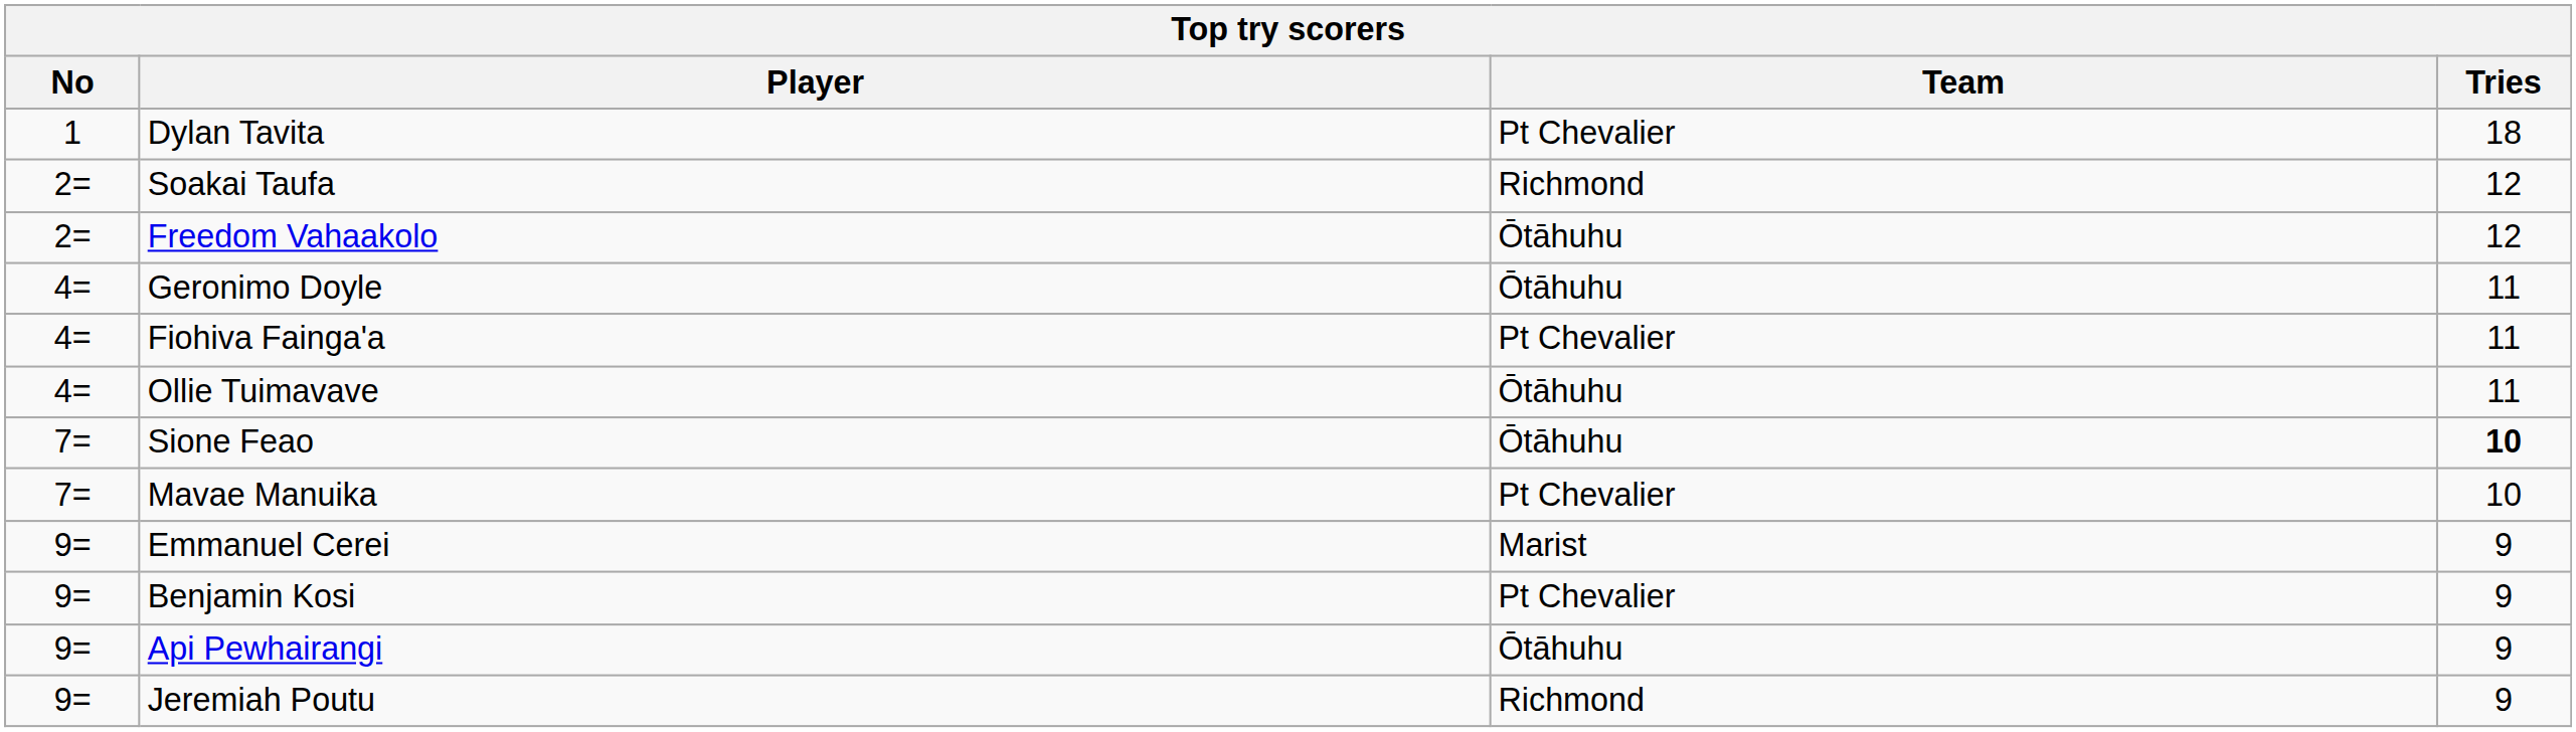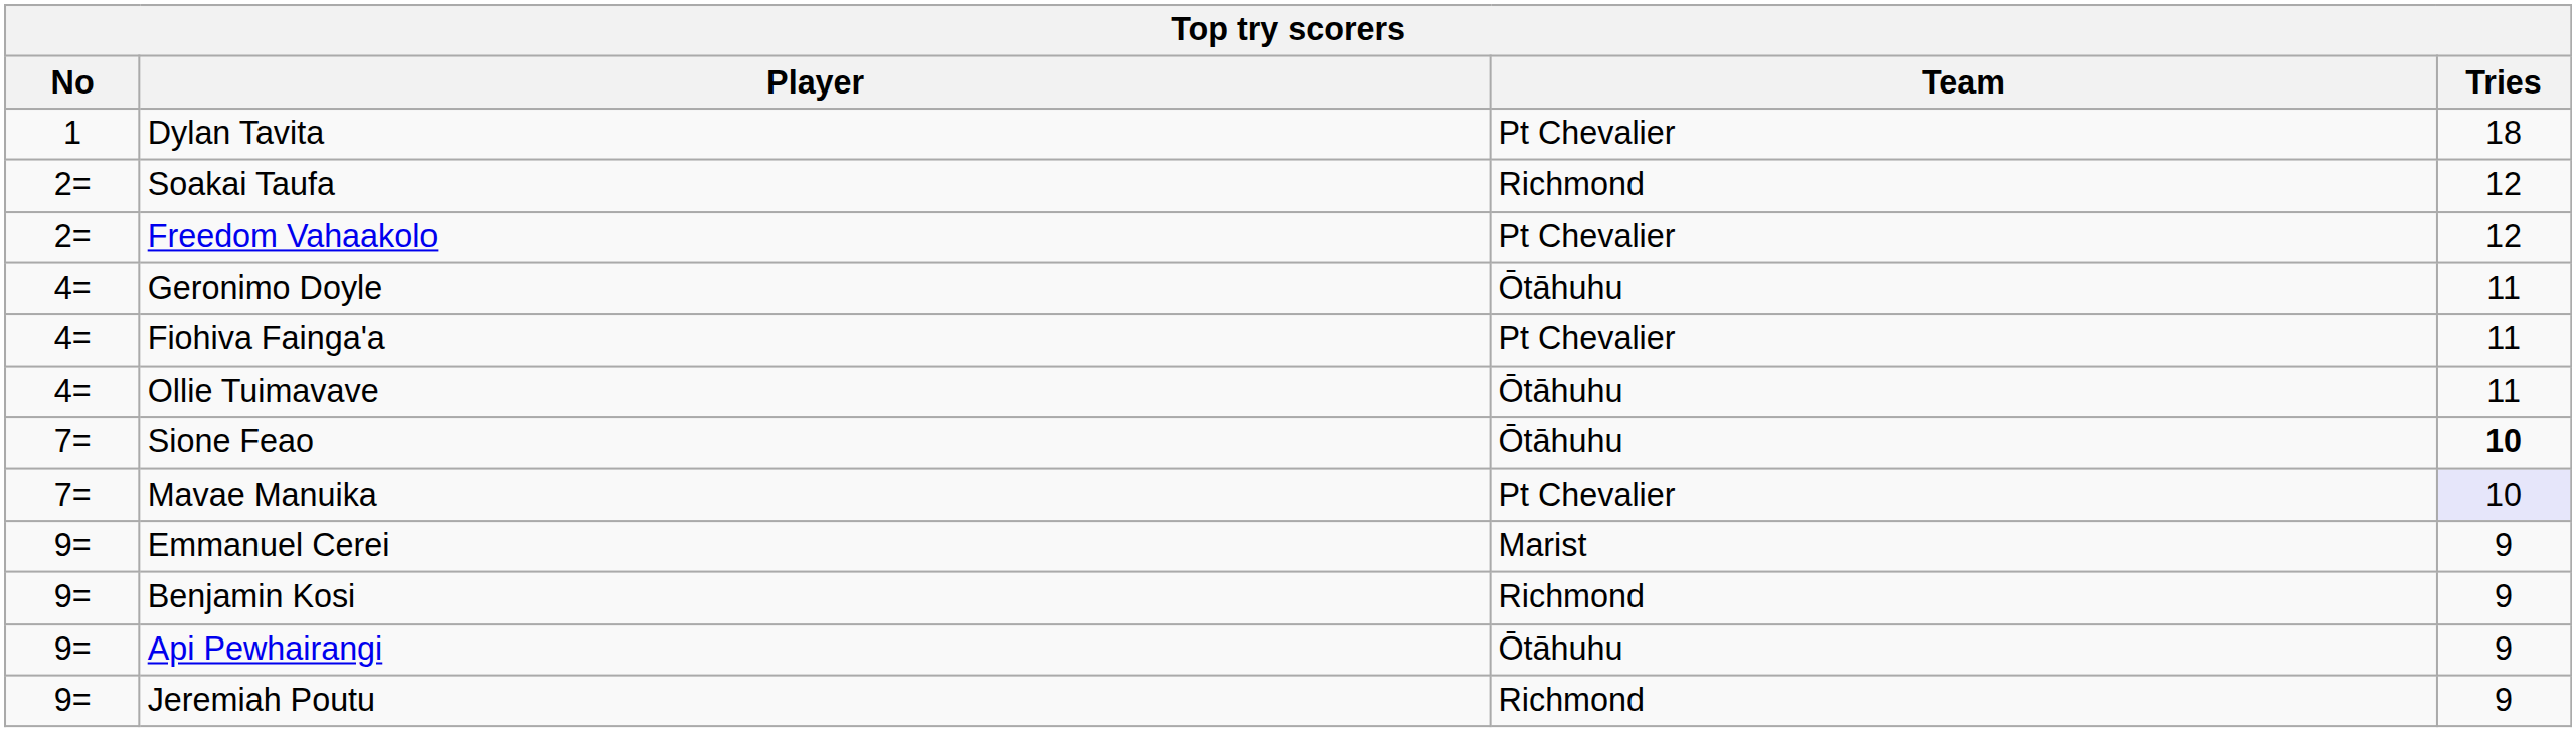Freedom Vahaakolo | Team: Ōtāhuhu -> Pt Chevalier
Mavae Manuika | Tries: no background -> lavender background
Benjamin Kosi | Team: Pt Chevalier -> Richmond
